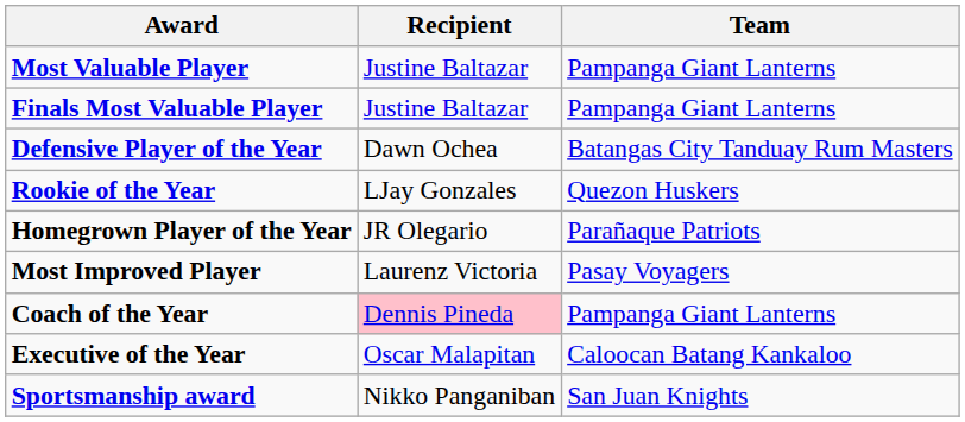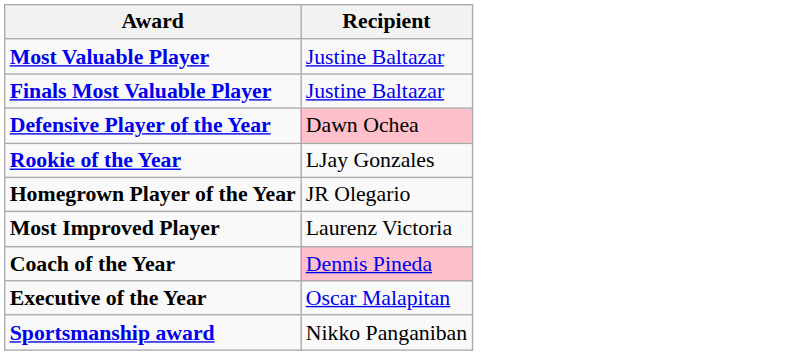- column: Team | Pampanga Giant Lanterns | Pampanga Giant Lanterns | Batangas City Tanduay Rum Masters | Quezon Huskers | Parañaque Patriots | Pasay Voyagers | Pampanga Giant Lanterns | Caloocan Batang Kankaloo | San Juan Knights
Defensive Player of the Year | Recipient: no background -> pink background
